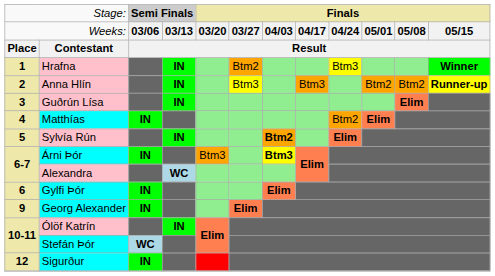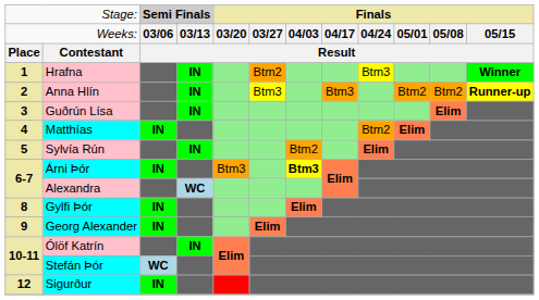Sylvía Rún | column 7: bold -> normal
Gylfi Þór | column 1: 6 -> 8
